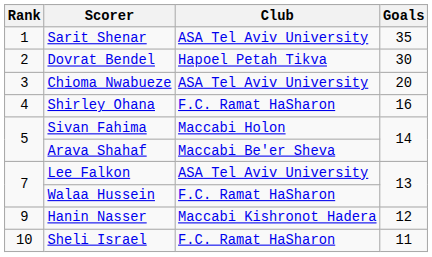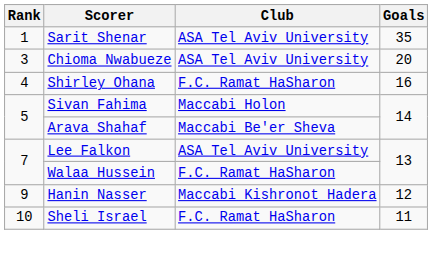- row: 2 | Dovrat Bendel | Hapoel Petah Tikva | 30
